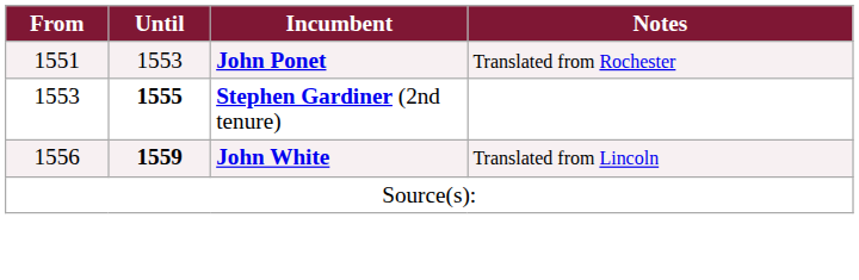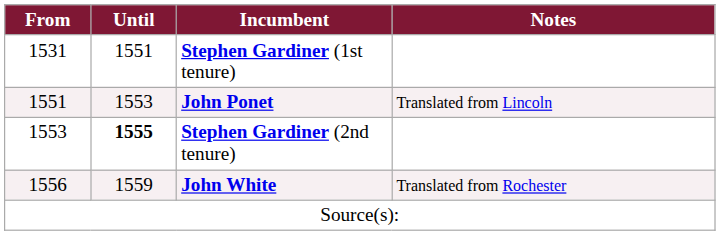+ row: 1531 | 1551 | Stephen Gardiner (1st tenure)
John Ponet | Notes: Translated from Rochester -> Translated from Lincoln
John White | Until: bold -> normal
John White | Notes: Translated from Lincoln -> Translated from Rochester
